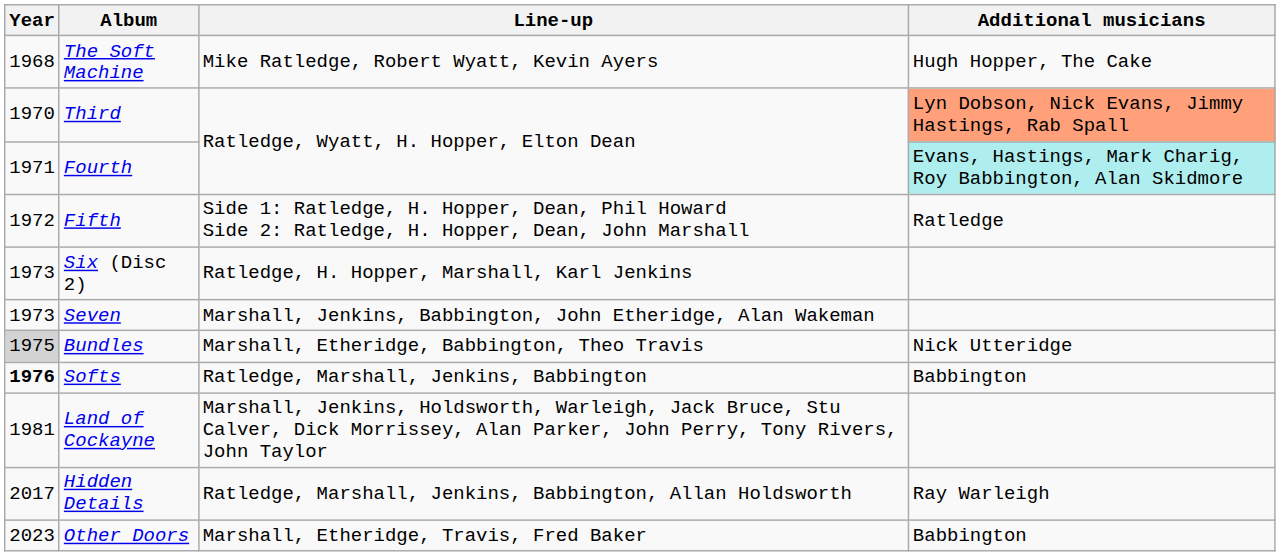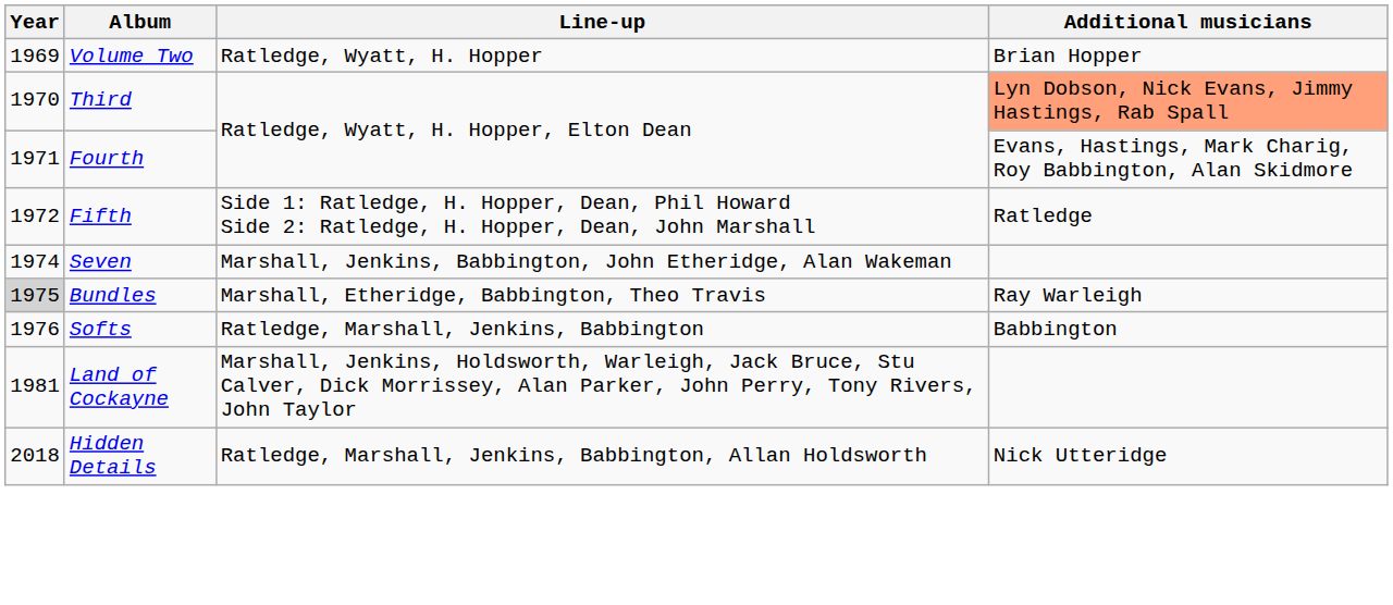- row: 1968 | The Soft Machine | Mike Ratledge, Robert Wyatt, Kevin Ayers | Hugh Hopper, The Cake
+ row: 1969 | Volume Two | Ratledge, Wyatt, H. Hopper | Brian Hopper
Fourth | Additional musicians: paleturquoise background -> no background
- row: 1973 | Six (Disc 2) | Ratledge, H. Hopper, Marshall, Karl Jenkins
Seven | Year: 1973 -> 1974
Bundles | Additional musicians: Nick Utteridge -> Ray Warleigh
Softs | Year: bold -> normal
Hidden Details | Year: 2017 -> 2018
Hidden Details | Additional musicians: Ray Warleigh -> Nick Utteridge
- row: 2023 | Other Doors | Marshall, Etheridge, Travis, Fred Baker | Babbington
